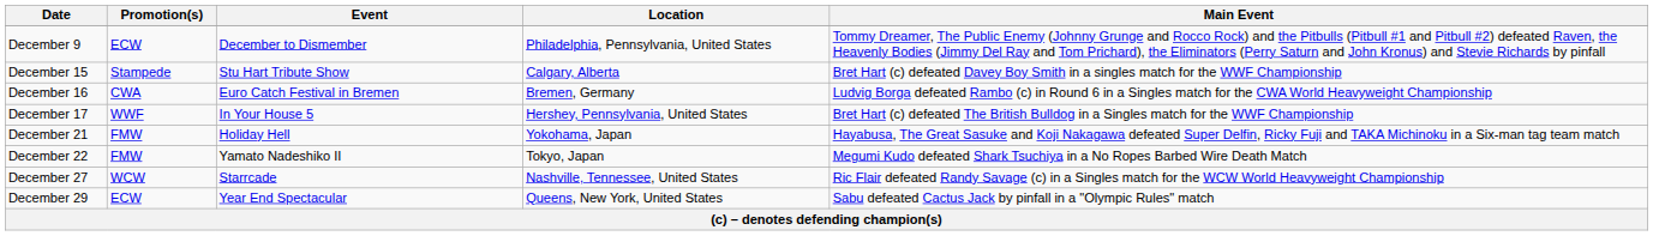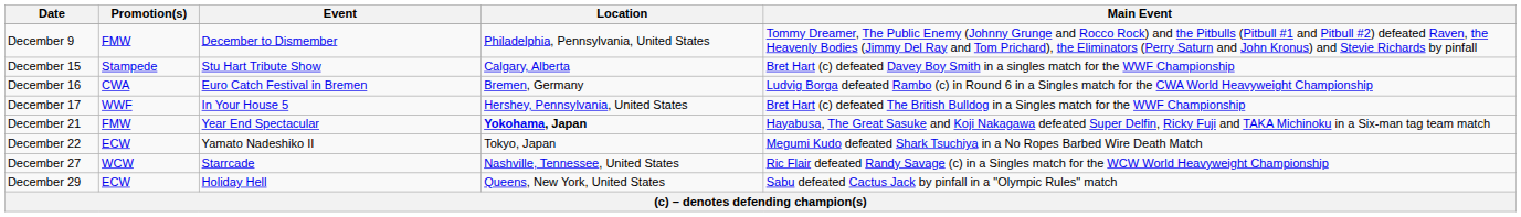December 9 | Promotion(s): ECW -> FMW
December 21 | Event: Holiday Hell -> Year End Spectacular
December 21 | Location: normal -> bold
December 22 | Promotion(s): FMW -> ECW
December 29 | Event: Year End Spectacular -> Holiday Hell
